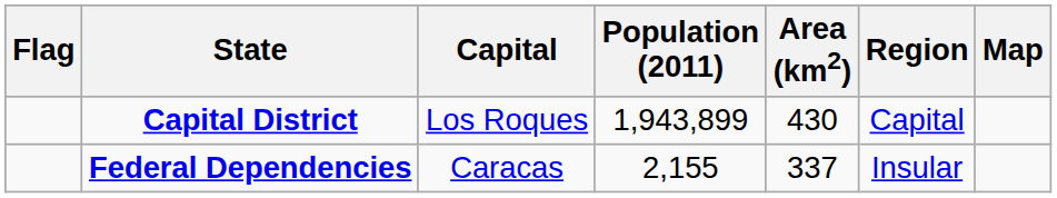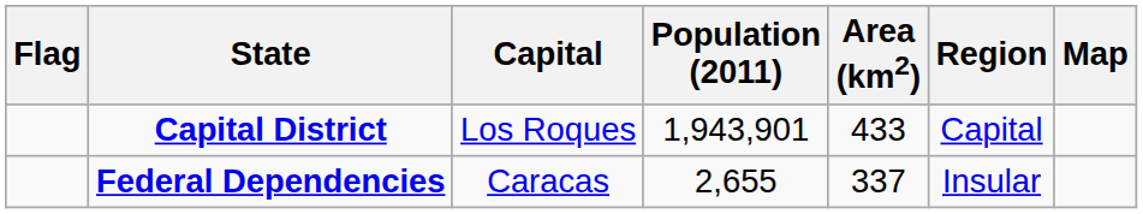Capital District | Population (2011): 1,943,899 -> 1,943,901
Capital District | Area (km2): 430 -> 433
Federal Dependencies | Population (2011): 2,155 -> 2,655
